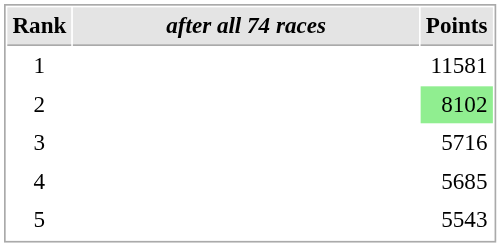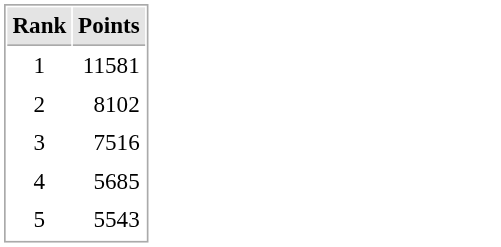- column: after all 74 races
2 | Points: lightgreen background -> no background
3 | Points: 5716 -> 7516
